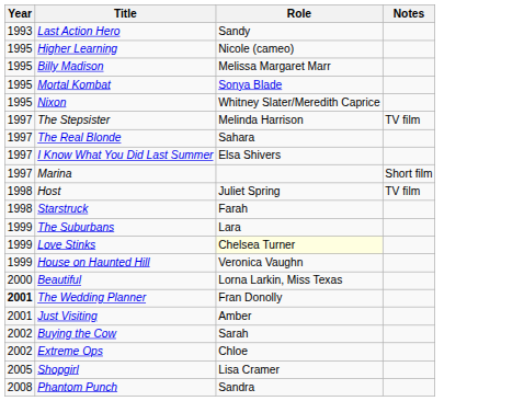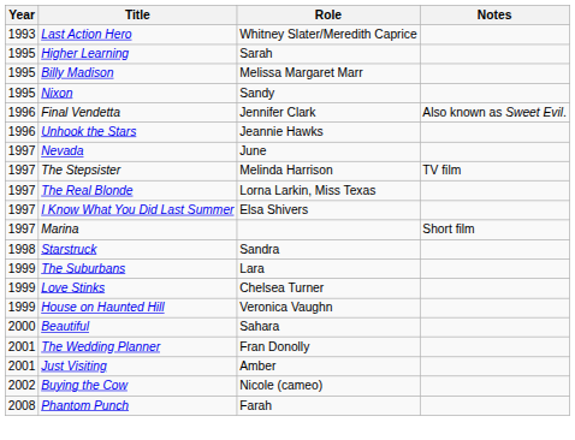Last Action Hero | Role: Sandy -> Whitney Slater/Meredith Caprice
Higher Learning | Role: Nicole (cameo) -> Sarah
- row: 1995 | Mortal Kombat | Sonya Blade
Nixon | Role: Whitney Slater/Meredith Caprice -> Sandy
+ row: 1996 | Final Vendetta | Jennifer Clark | Also known as Sweet Evil.
+ row: 1996 | Unhook the Stars | Jeannie Hawks
+ row: 1997 | Nevada | June
The Real Blonde | Role: Sahara -> Lorna Larkin, Miss Texas
- row: 1998 | Host | Juliet Spring | TV film
Starstruck | Role: Farah -> Sandra
Love Stinks | Role: lightyellow background -> no background
Beautiful | Role: Lorna Larkin, Miss Texas -> Sahara
The Wedding Planner | Year: bold -> normal
Buying the Cow | Role: Sarah -> Nicole (cameo)
- row: 2002 | Extreme Ops | Chloe
- row: 2005 | Shopgirl | Lisa Cramer
Phantom Punch | Role: Sandra -> Farah
